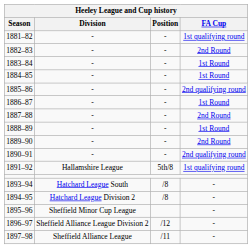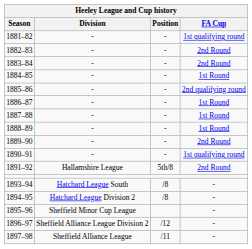1883–84 | FA Cup: 1st Round -> 2nd Round
1887–88 | FA Cup: 2nd Round -> 1st Round
1890–91 | FA Cup: 2nd qualifying round -> 1st qualifying round
1891–92 | FA Cup: 1st qualifying round -> 2nd Round
